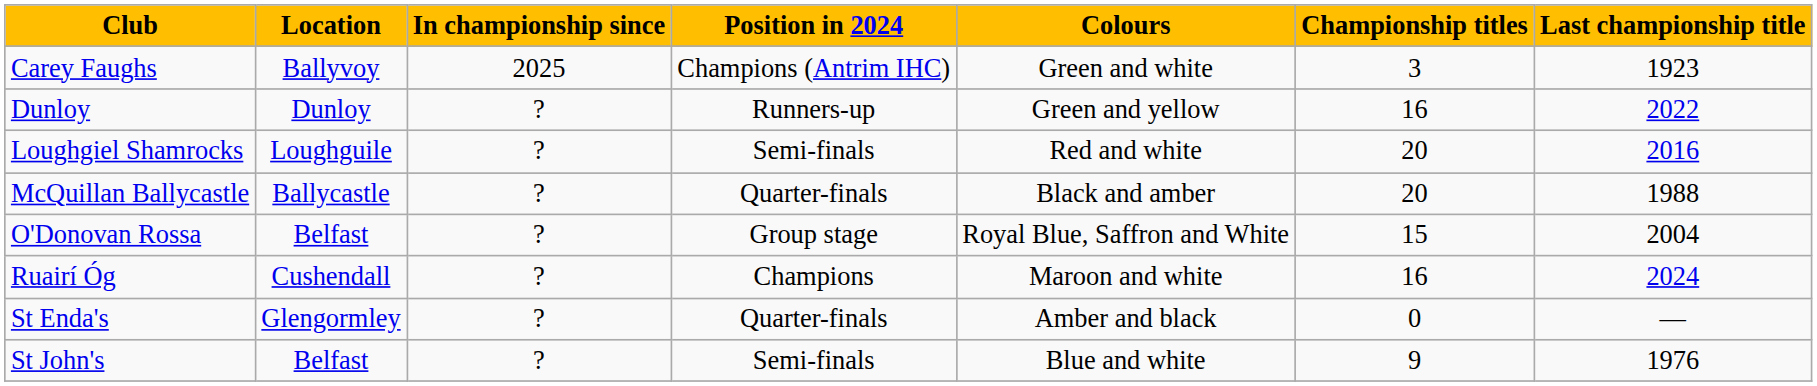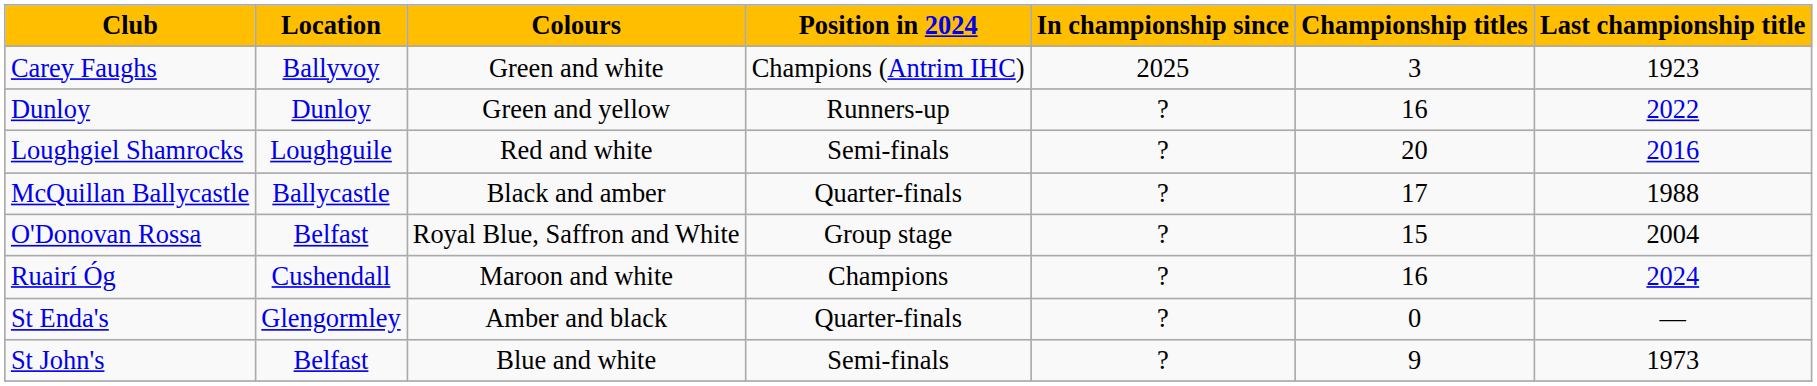columns swapped: Colours <-> In championship since
McQuillan Ballycastle | Championship titles: 20 -> 17
St John's | Last championship title: 1976 -> 1973
